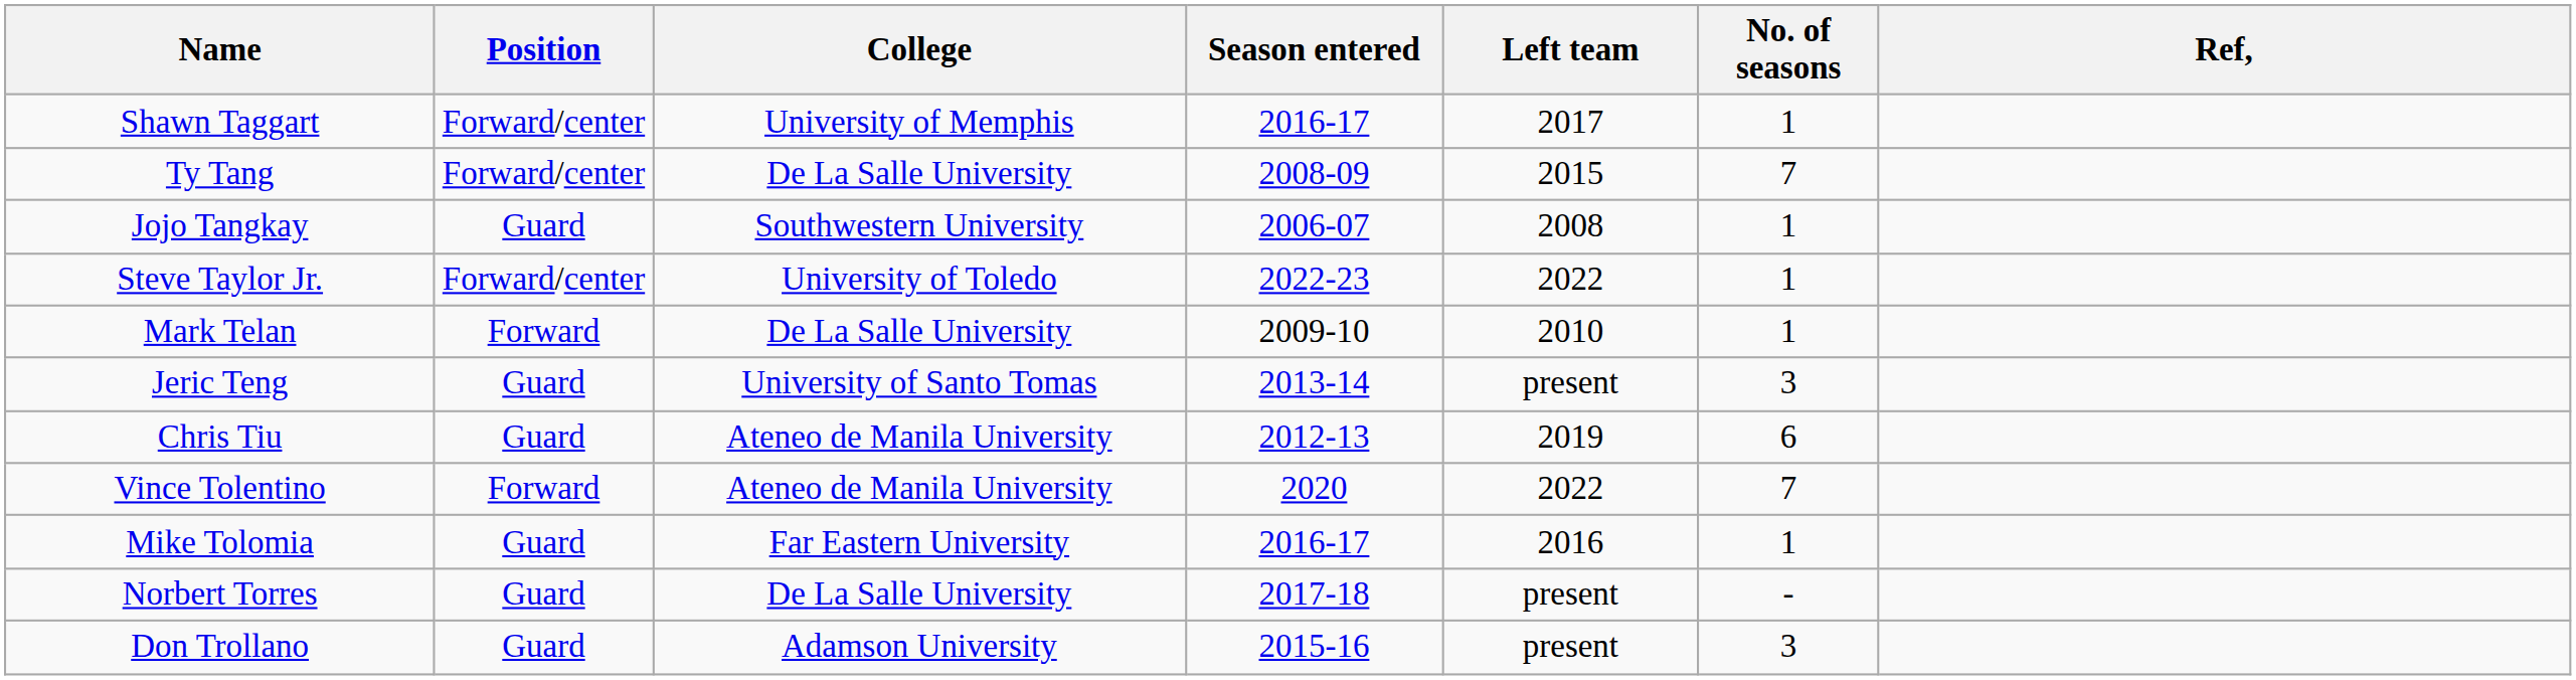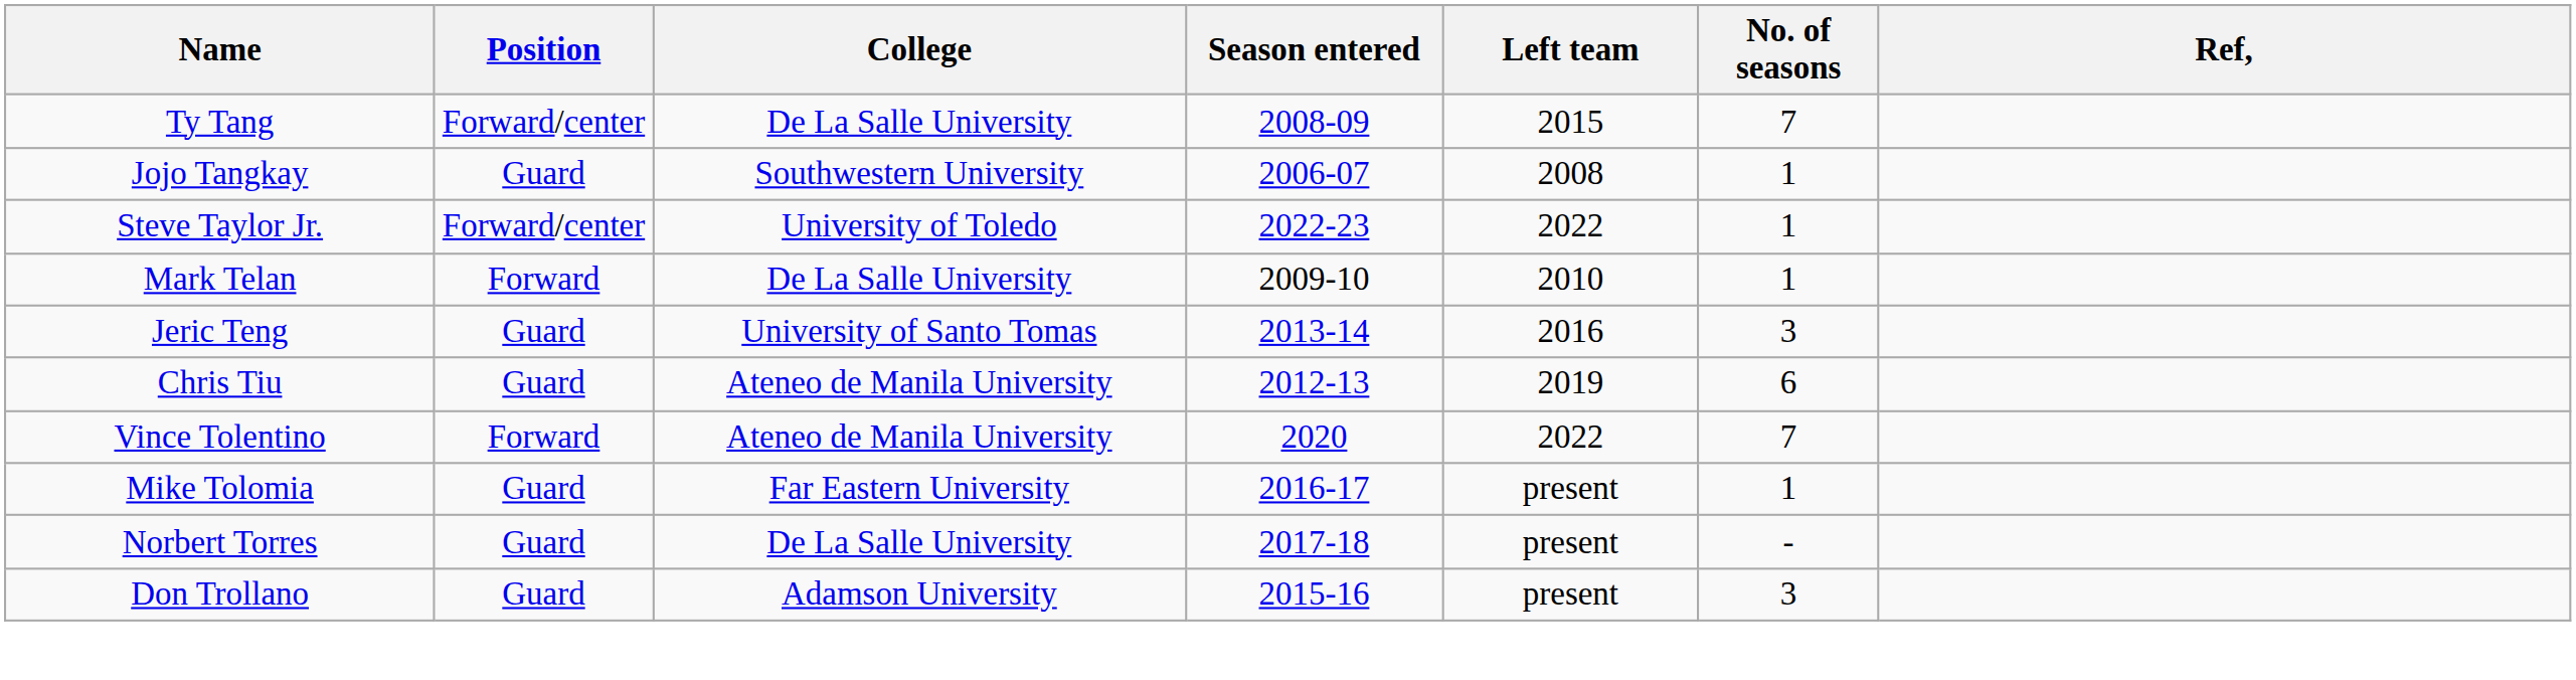- row: Shawn Taggart | Forward/center | University of Memphis | 2016-17 | 2017 | 1
Jeric Teng | Left team: present -> 2016
Mike Tolomia | Left team: 2016 -> present
